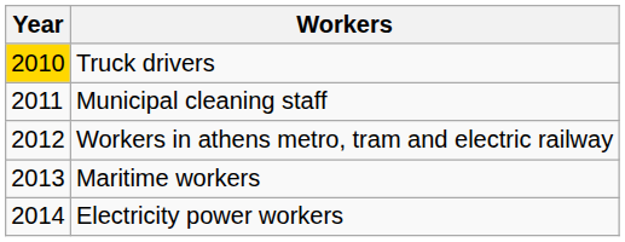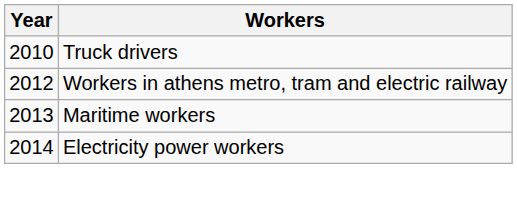Truck drivers | Year: gold background -> no background
- row: 2011 | Municipal cleaning staff
